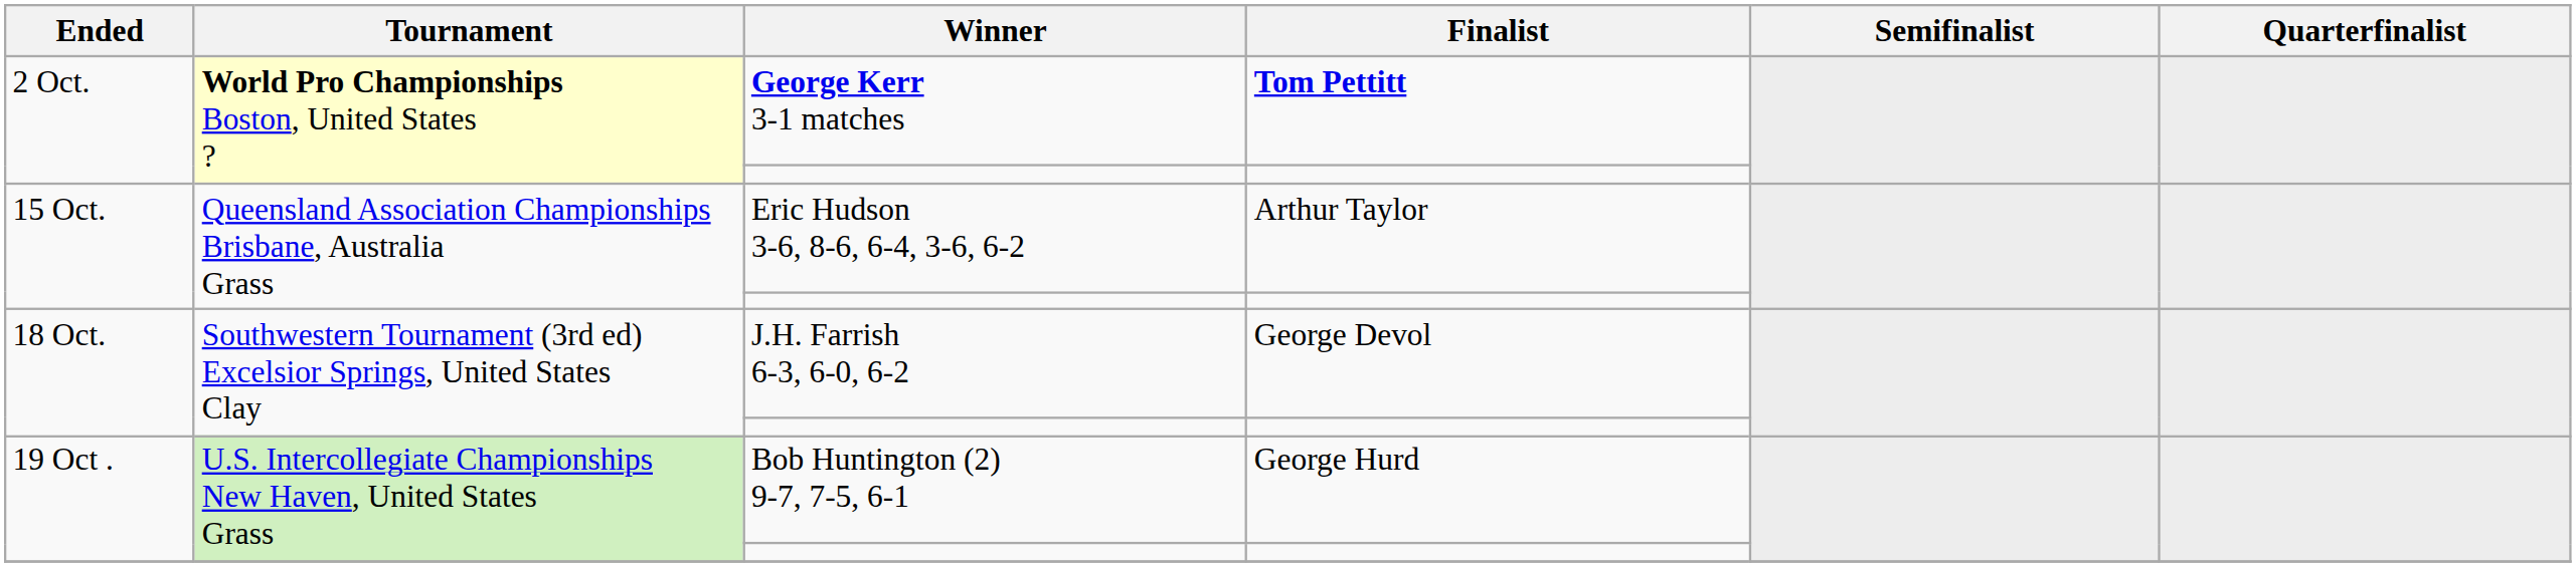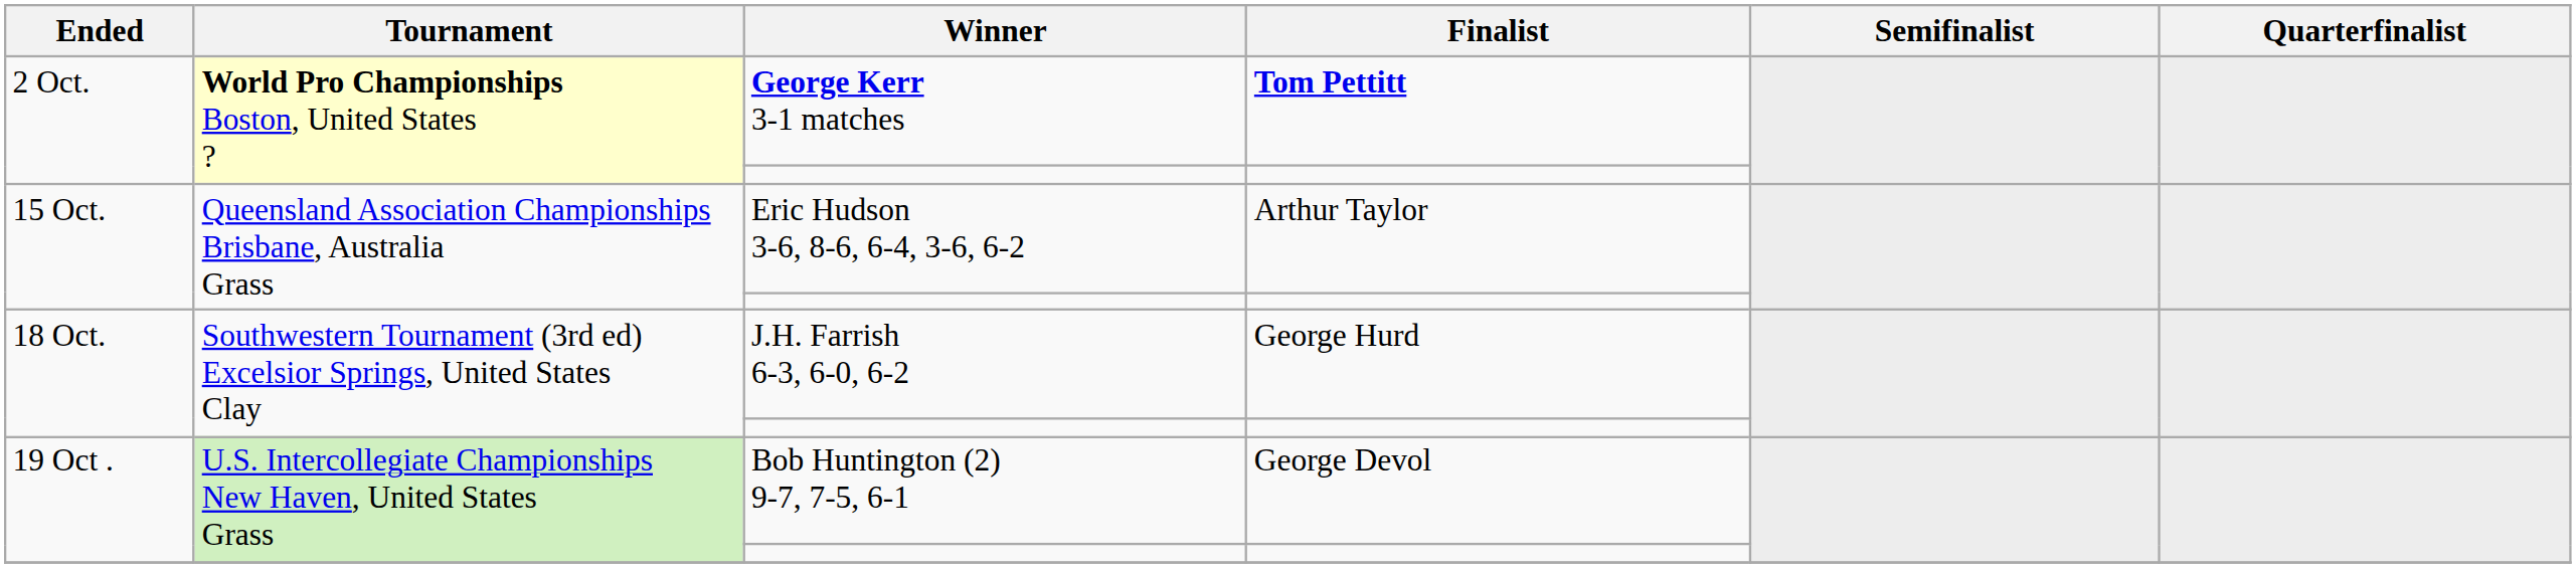J.H. Farrish 6-3, 6-0, 6-2 | Finalist: George Devol -> George Hurd
Bob Huntington (2) 9-7, 7-5, 6-1 | Finalist: George Hurd -> George Devol
